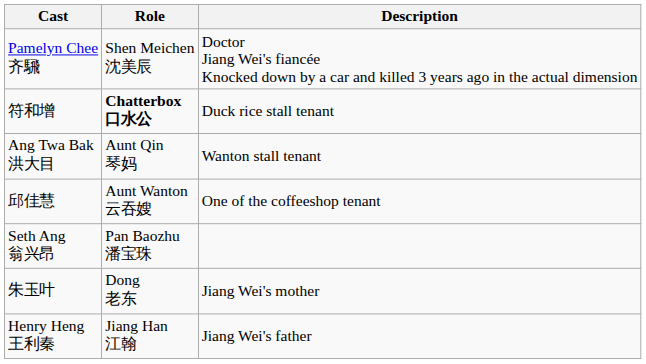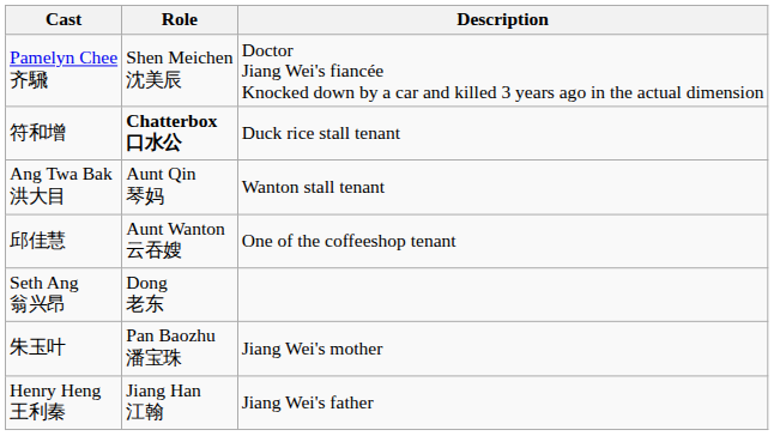Seth Ang 翁兴昂 | Role: Pan Baozhu 潘宝珠 -> Dong 老东
朱玉叶 | Role: Dong 老东 -> Pan Baozhu 潘宝珠
